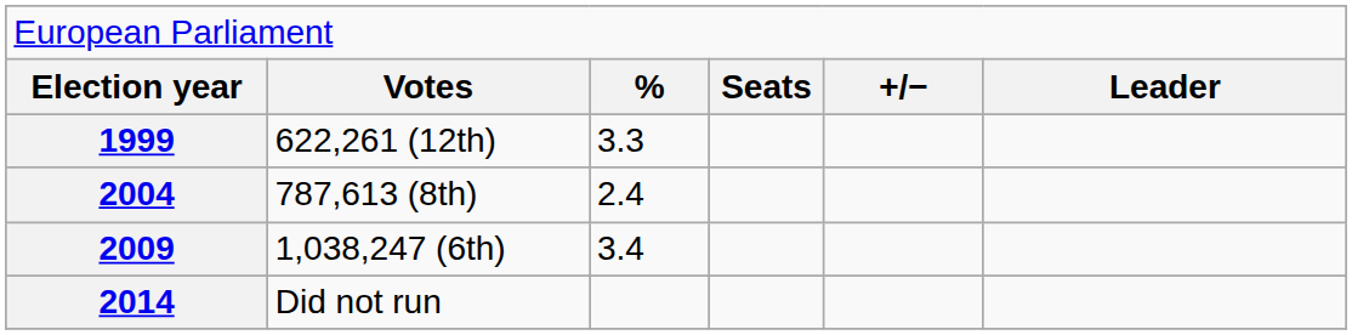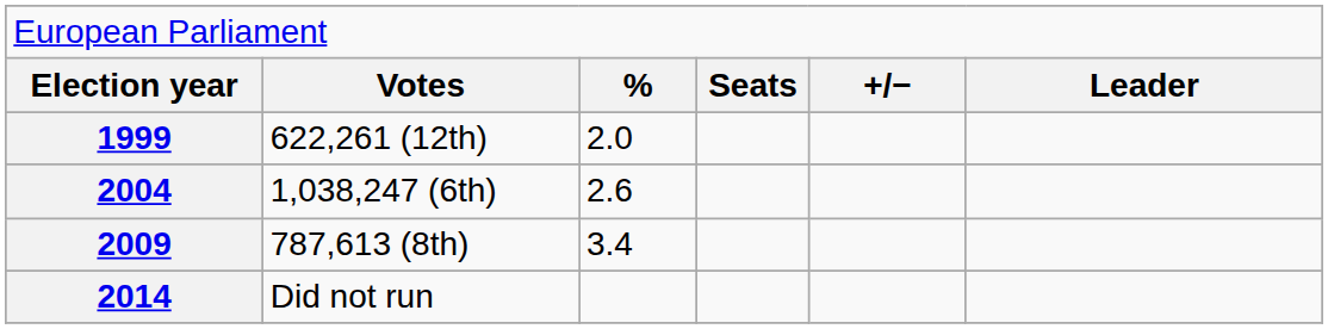1999 | column 3: 3.3 -> 2.0
2004 | column 2: 787,613 (8th) -> 1,038,247 (6th)
2004 | column 3: 2.4 -> 2.6
2009 | column 2: 1,038,247 (6th) -> 787,613 (8th)
